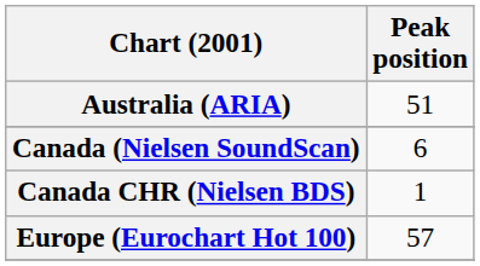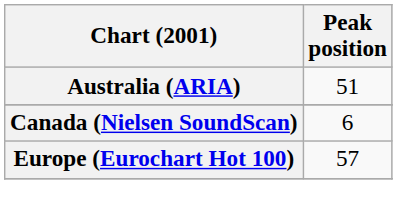- row: Canada CHR (Nielsen BDS) | 1
